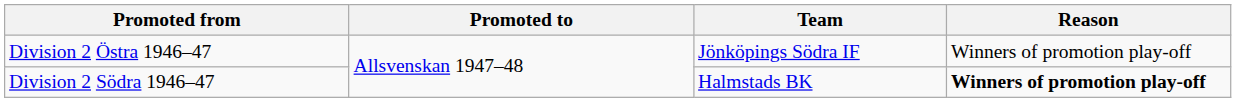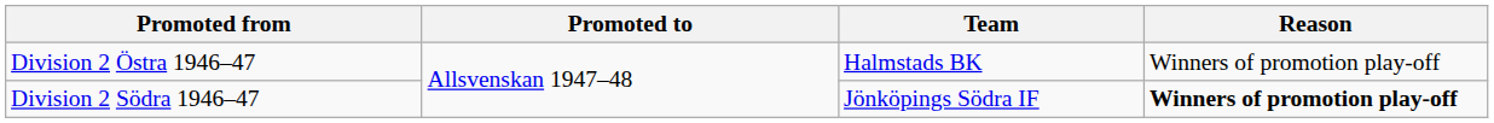Division 2 Östra 1946–47 | Team: Jönköpings Södra IF -> Halmstads BK
Division 2 Södra 1946–47 | Team: Halmstads BK -> Jönköpings Södra IF
